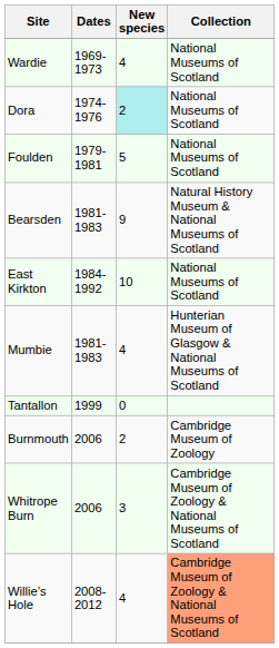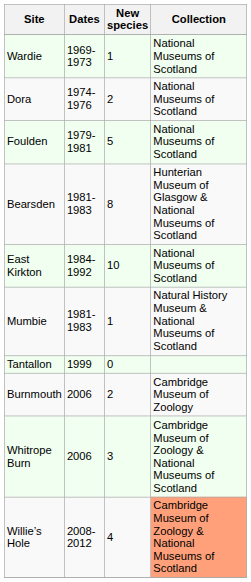Wardie | New species: 4 -> 1
Dora | New species: paleturquoise background -> no background
Bearsden | New species: 9 -> 8
Bearsden | Collection: Natural History Museum & National Museums of Scotland -> Hunterian Museum of Glasgow & National Museums of Scotland
Mumbie | New species: 4 -> 1
Mumbie | Collection: Hunterian Museum of Glasgow & National Museums of Scotland -> Natural History Museum & National Museums of Scotland
